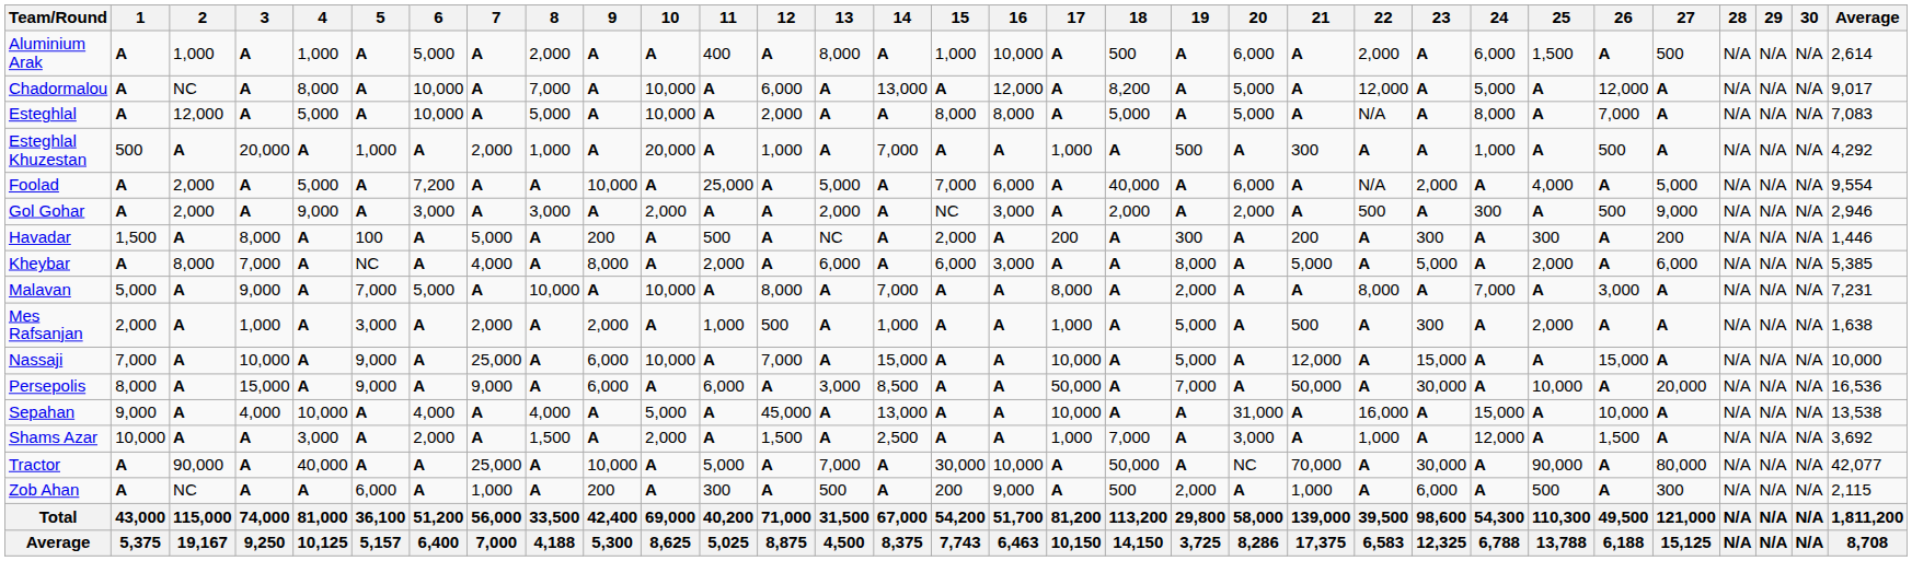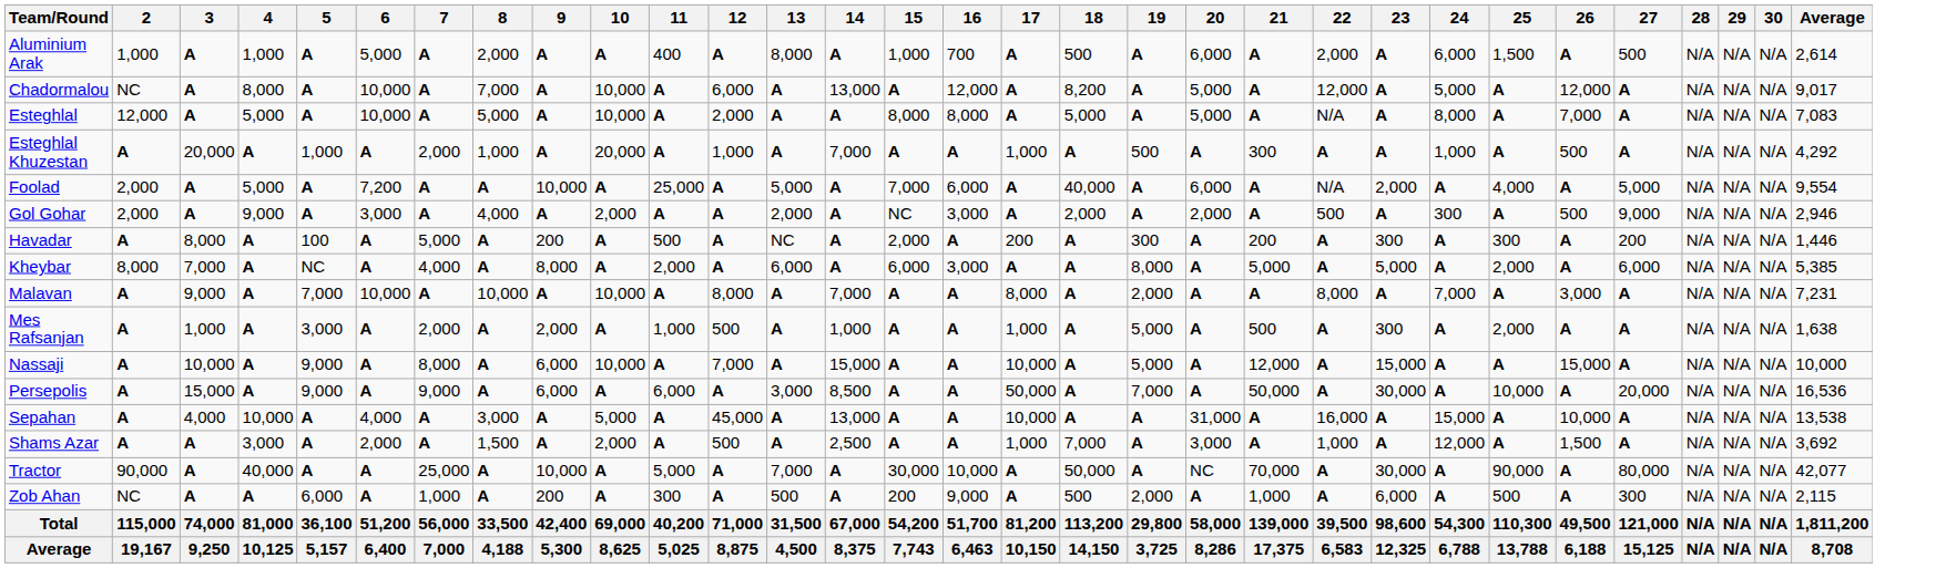- column: 1 | A | A | A | 500 | A | A | 1,500 | A | 5,000 | 2,000 | 7,000 | 8,000 | 9,000 | 10,000 | A | A | 43,000 | 5,375
Aluminium Arak | 16: 10,000 -> 700
Gol Gohar | 8: 3,000 -> 4,000
Malavan | 6: 5,000 -> 10,000
Nassaji | 7: 25,000 -> 8,000
Sepahan | 8: 4,000 -> 3,000
Shams Azar | 12: 1,500 -> 500
